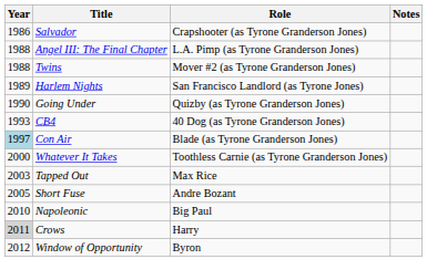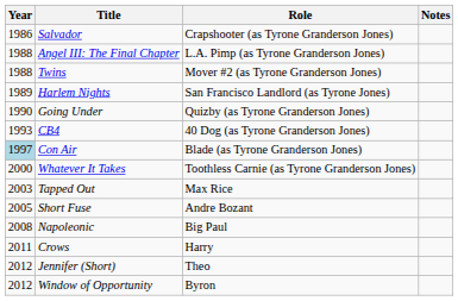Napoleonic | Year: 2010 -> 2008
Crows | Year: lightgrey background -> no background
+ row: 2012 | Jennifer (Short) | Theo
